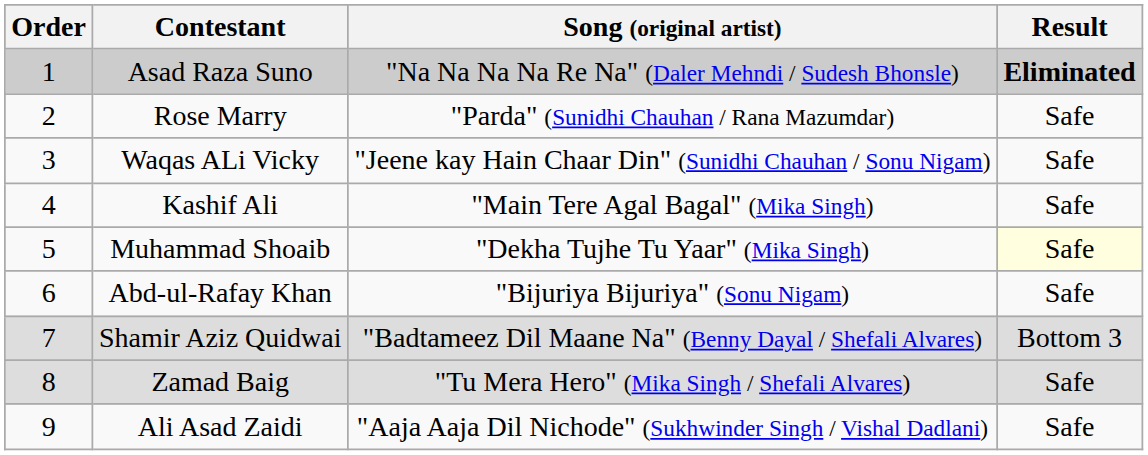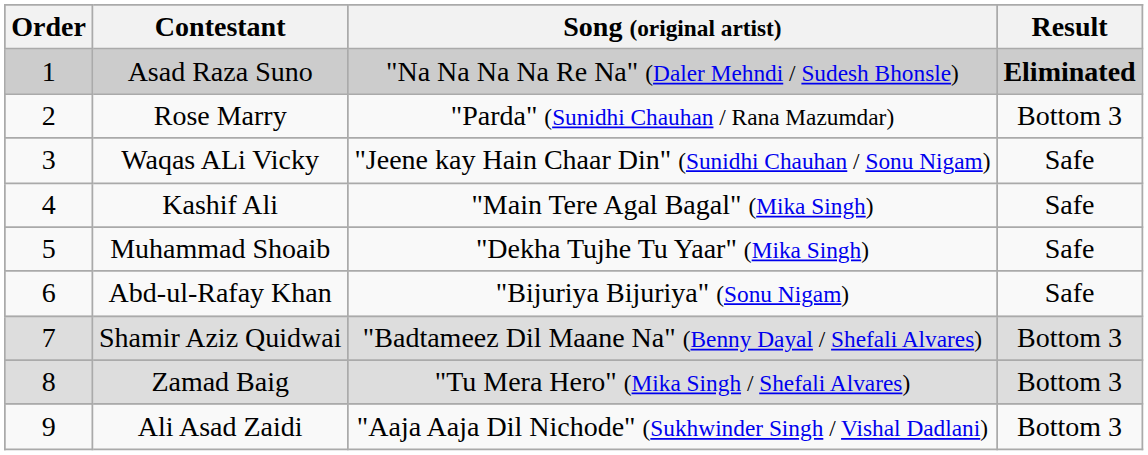Rose Marry | Result: Safe -> Bottom 3
Muhammad Shoaib | Result: lightyellow background -> no background
Zamad Baig | Result: Safe -> Bottom 3
Ali Asad Zaidi | Result: Safe -> Bottom 3
